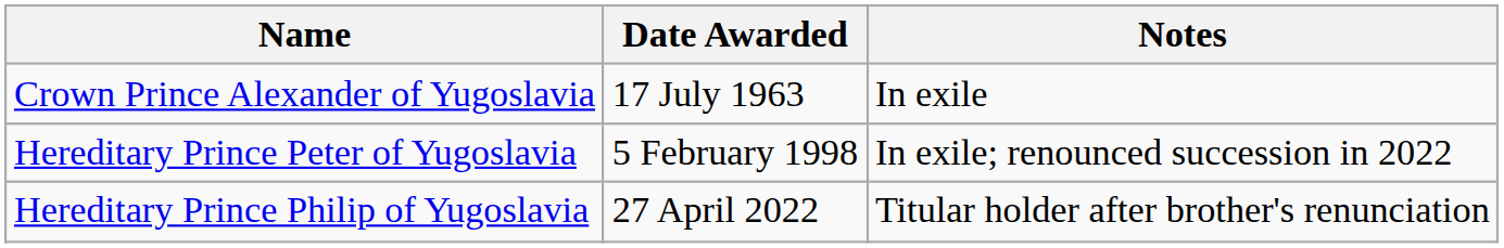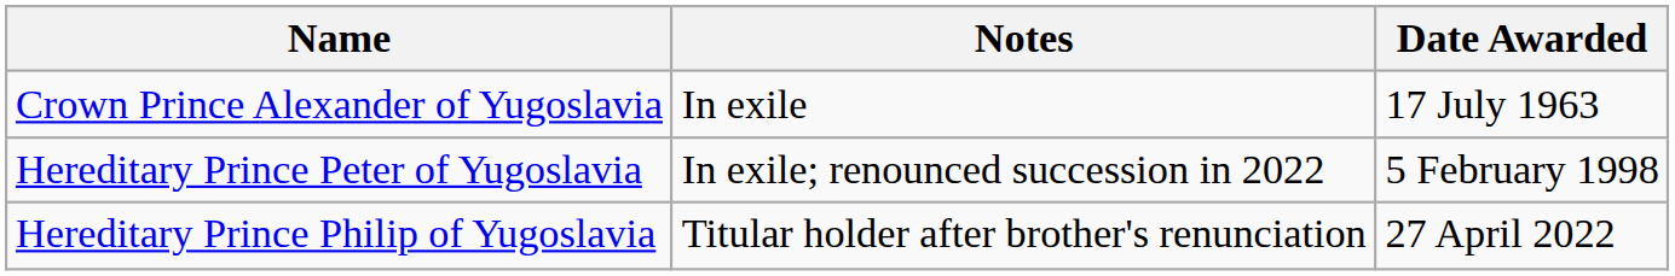columns swapped: Date Awarded <-> Notes
